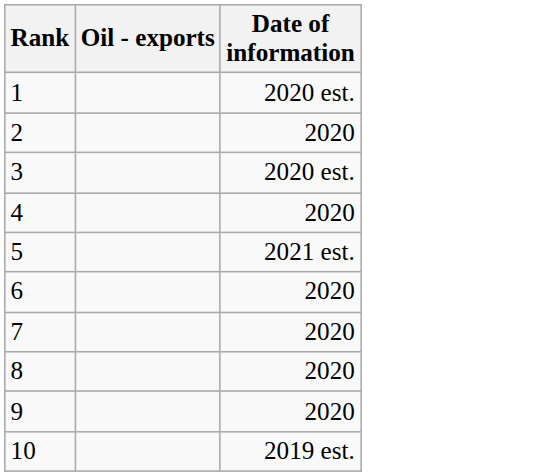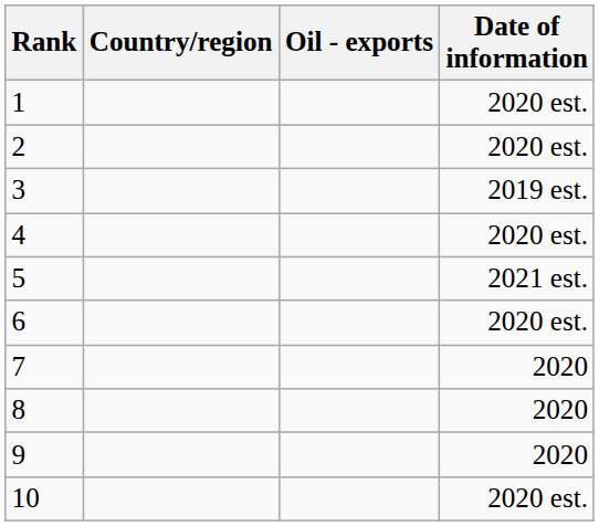+ column: Country/region
2 | Date of information: 2020 -> 2020 est.
3 | Date of information: 2020 est. -> 2019 est.
4 | Date of information: 2020 -> 2020 est.
6 | Date of information: 2020 -> 2020 est.
10 | Date of information: 2019 est. -> 2020 est.
